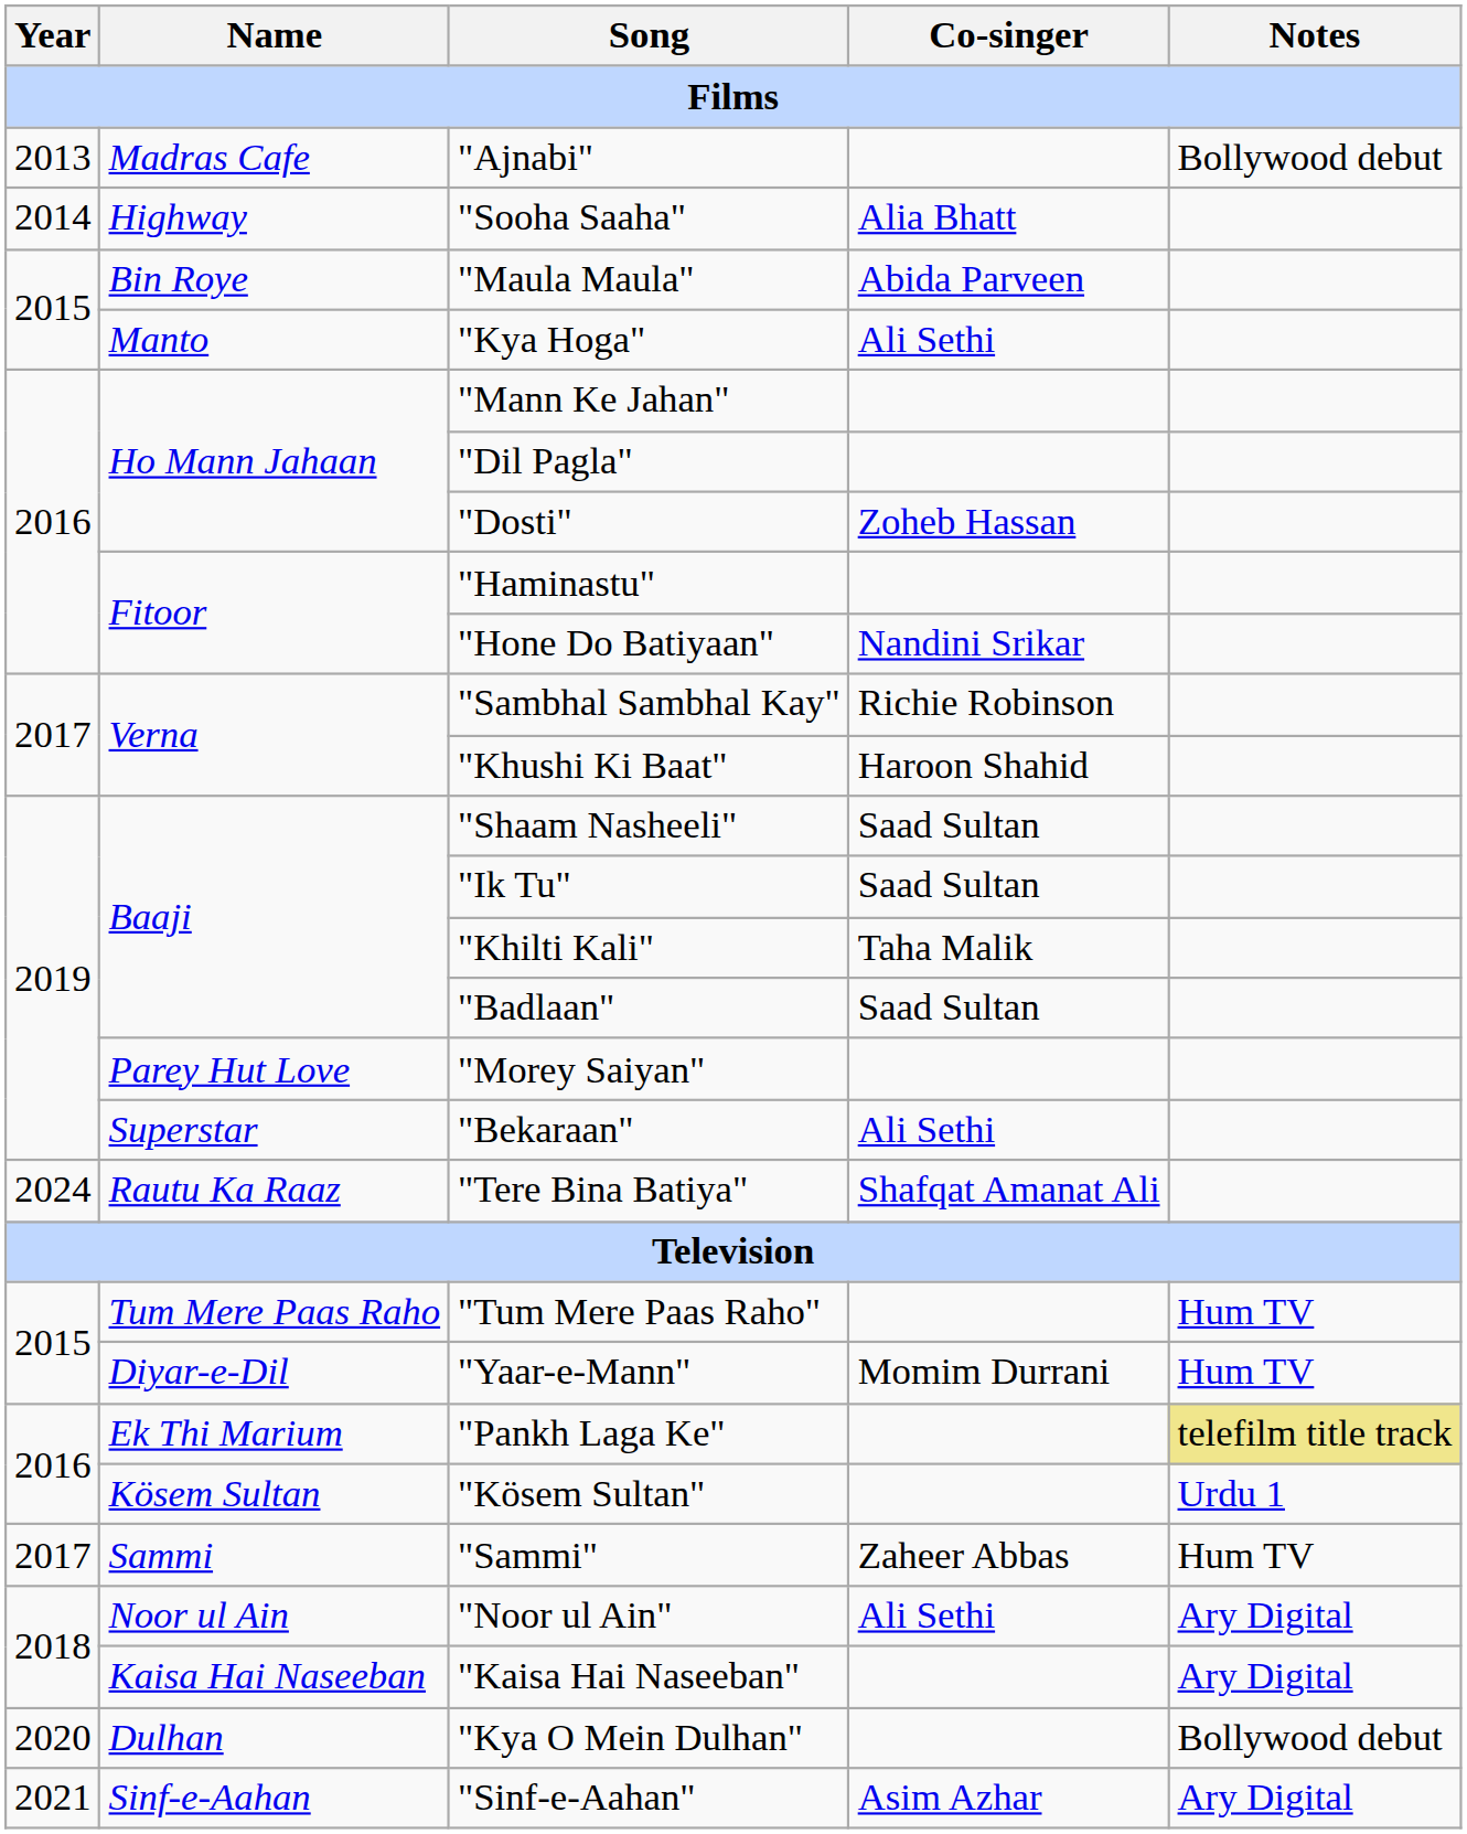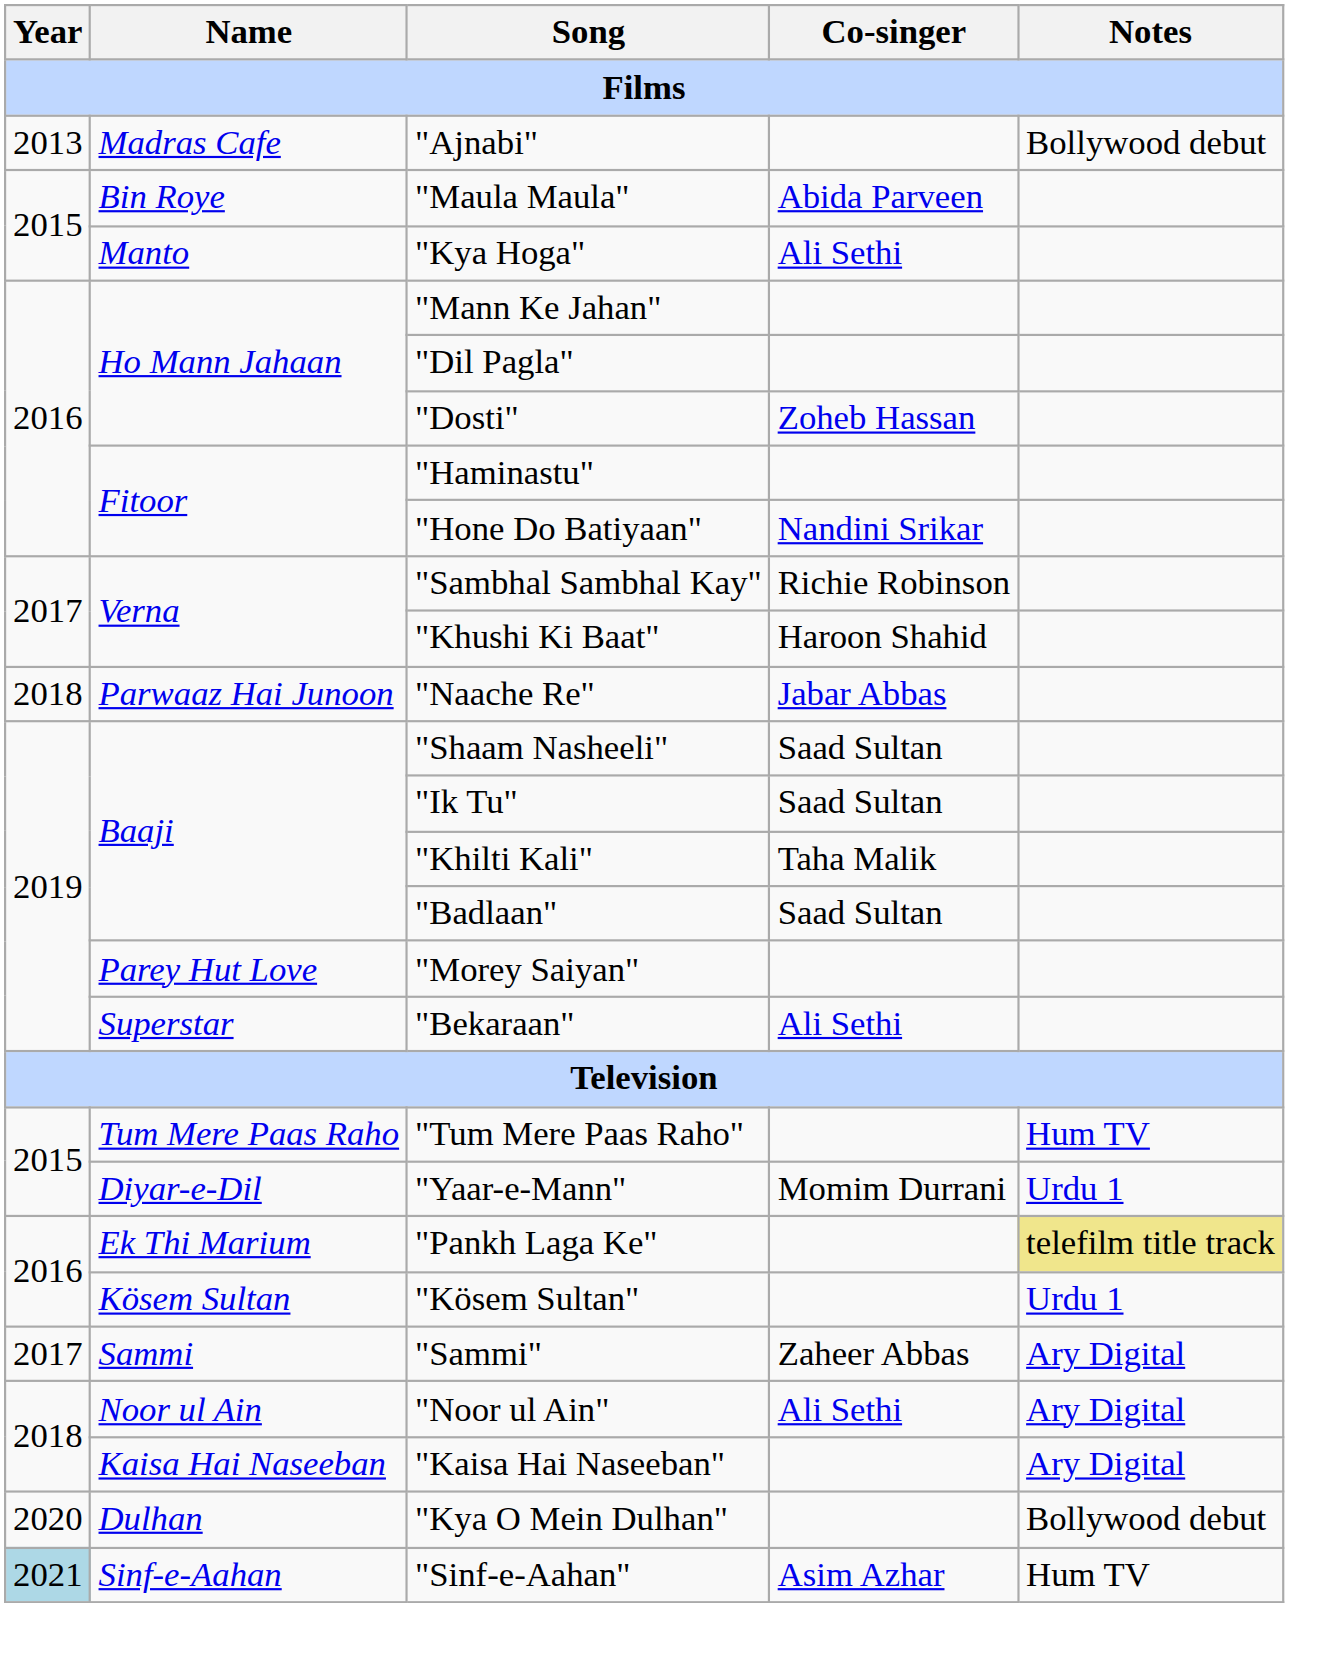- row: 2014 | Highway | "Sooha Saaha" | Alia Bhatt
+ row: 2018 | Parwaaz Hai Junoon | "Naache Re" | Jabar Abbas
- row: 2024 | Rautu Ka Raaz | "Tere Bina Batiya" | Shafqat Amanat Ali
"Yaar-e-Mann" | Notes: Hum TV -> Urdu 1
"Sammi" | Notes: Hum TV -> Ary Digital
"Sinf-e-Aahan" | Year: no background -> lightblue background
"Sinf-e-Aahan" | Notes: Ary Digital -> Hum TV
